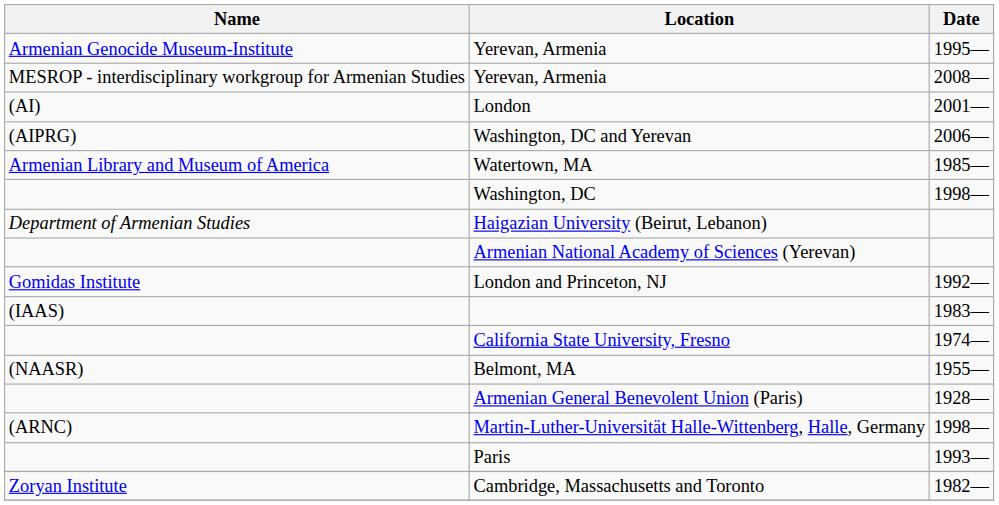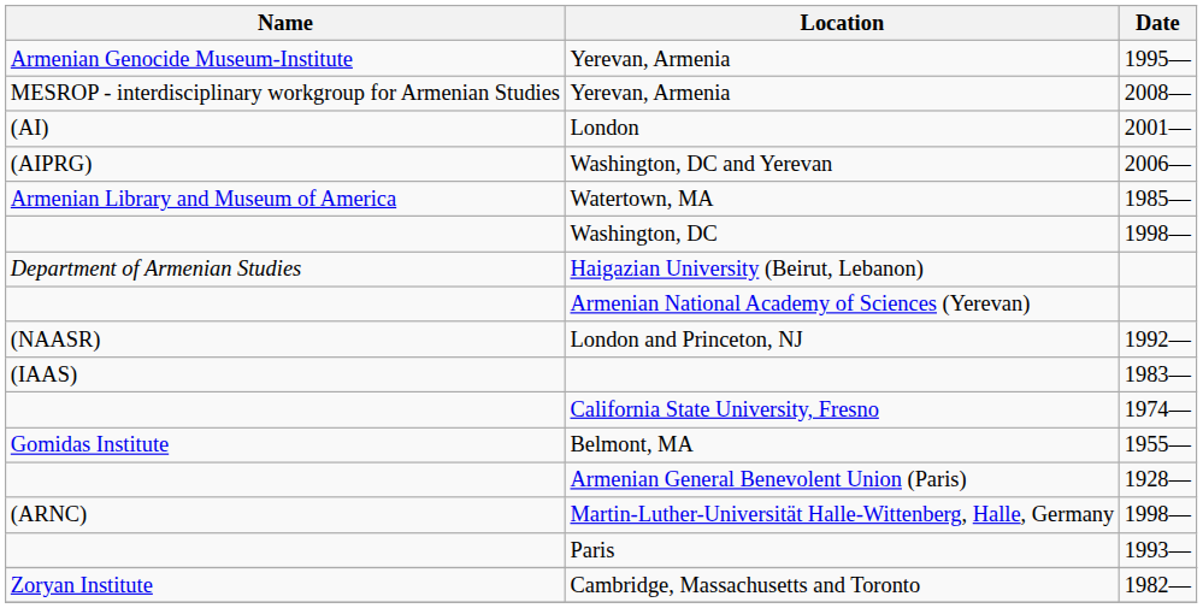London and Princeton, NJ | Name: Gomidas Institute -> (NAASR)
Belmont, MA | Name: (NAASR) -> Gomidas Institute
